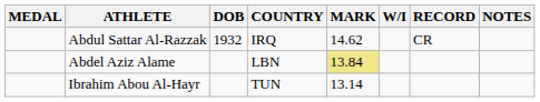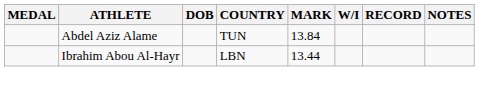- row: Abdul Sattar Al-Razzak | 1932 | IRQ | 14.62 | CR
Abdel Aziz Alame | COUNTRY: LBN -> TUN
Abdel Aziz Alame | MARK: khaki background -> no background
Ibrahim Abou Al-Hayr | COUNTRY: TUN -> LBN
Ibrahim Abou Al-Hayr | MARK: 13.14 -> 13.44
